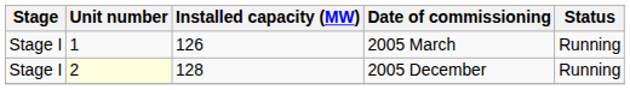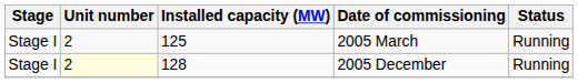2005 March | Unit number: 1 -> 2
2005 March | Installed capacity (MW): 126 -> 125
